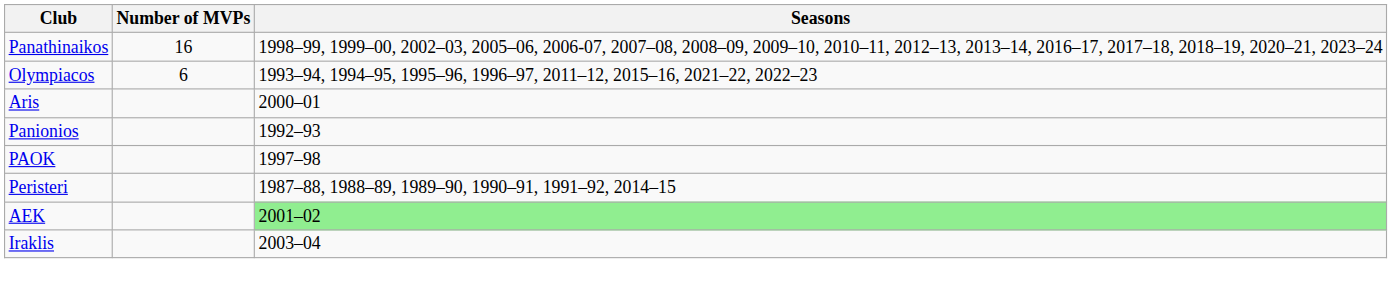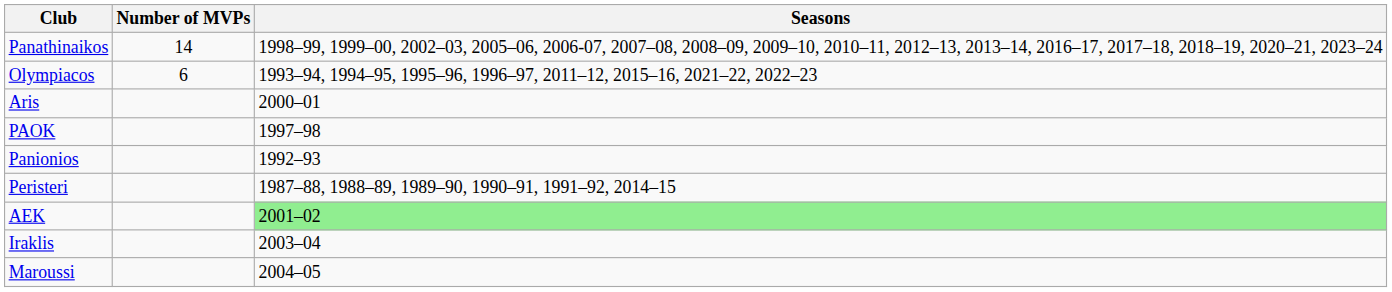Panathinaikos | Number of MVPs: 16 -> 14
rows swapped: Panionios <-> PAOK
+ row: Maroussi | 2004–05
